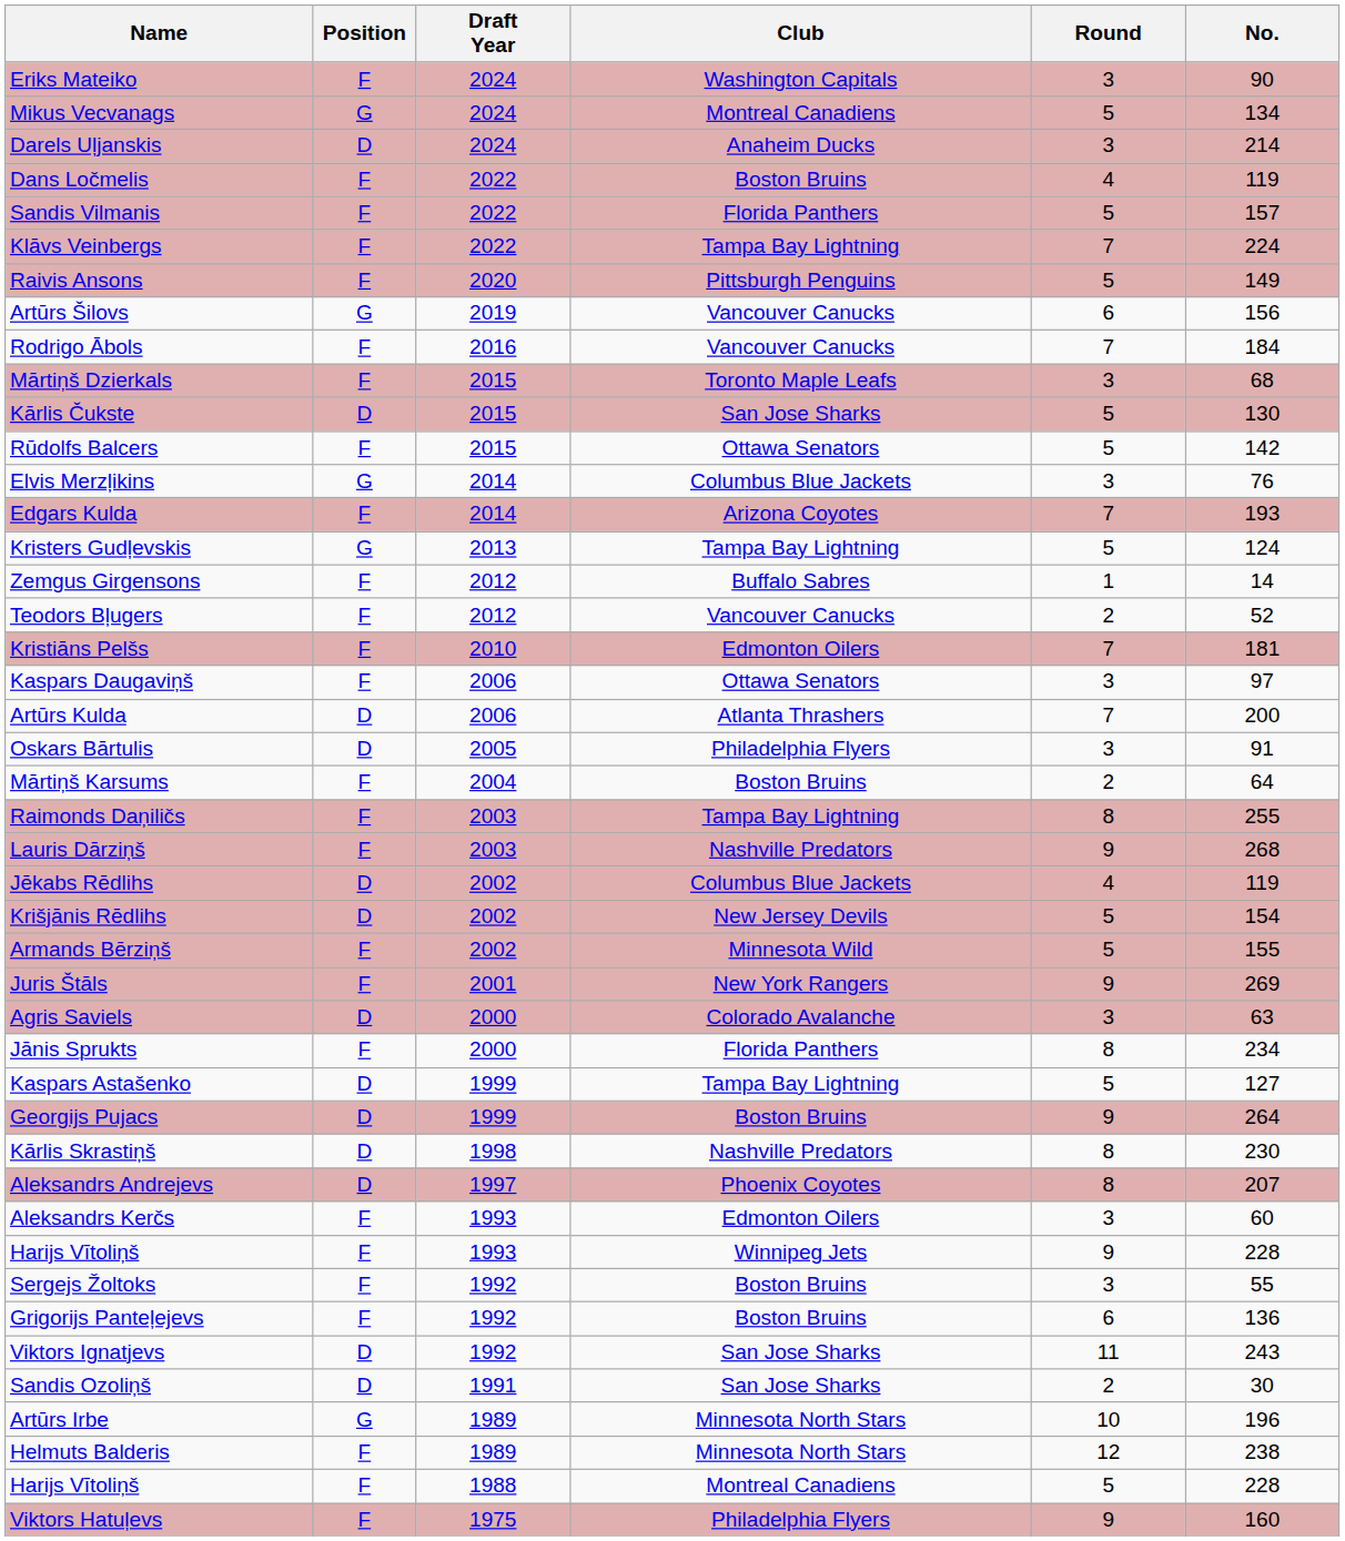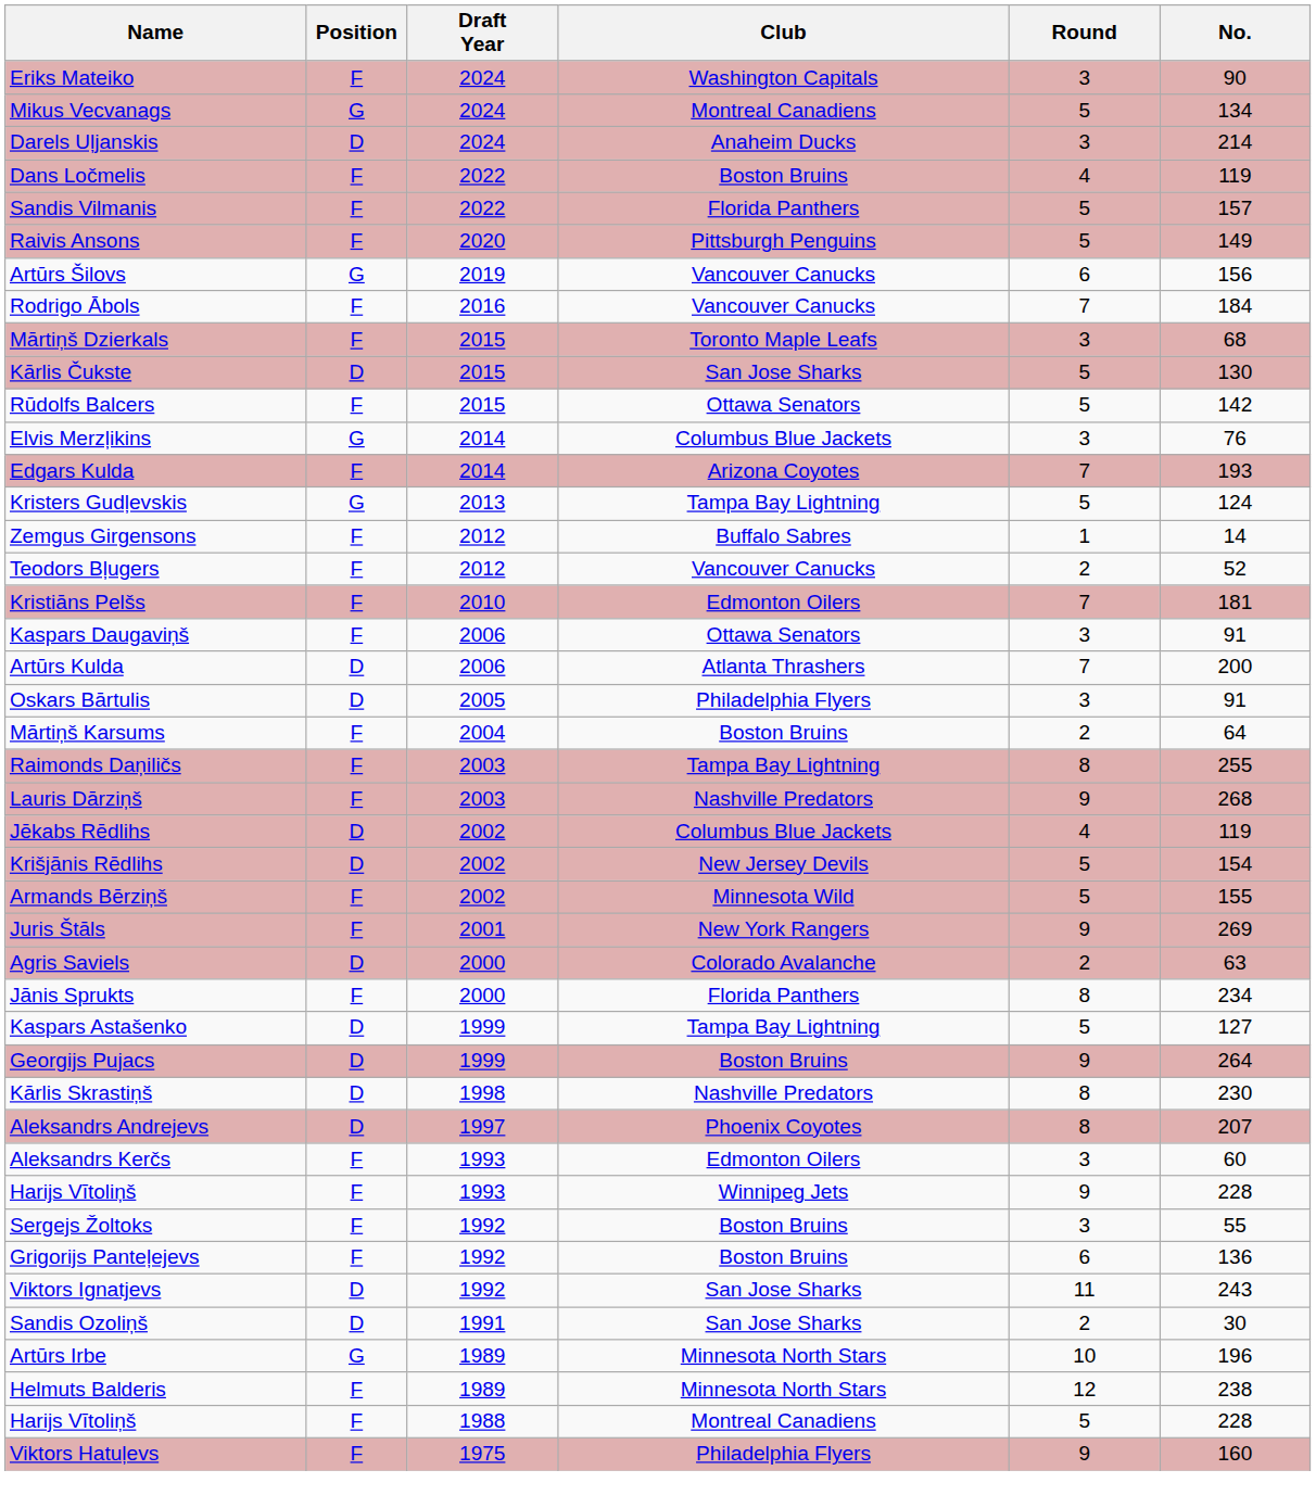- row: Klāvs Veinbergs | F | 2022 | Tampa Bay Lightning | 7 | 224
Kaspars Daugaviņš | No.: 97 -> 91
Agris Saviels | Round: 3 -> 2
